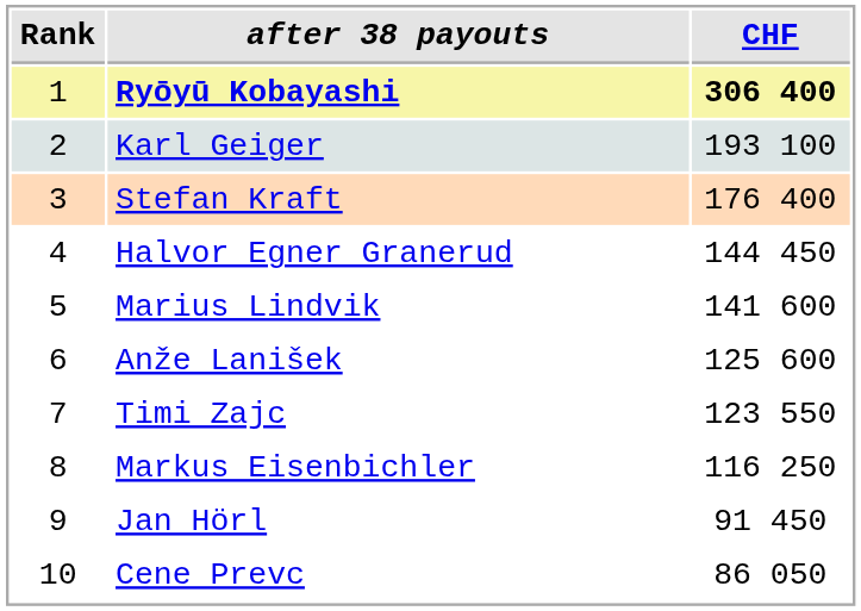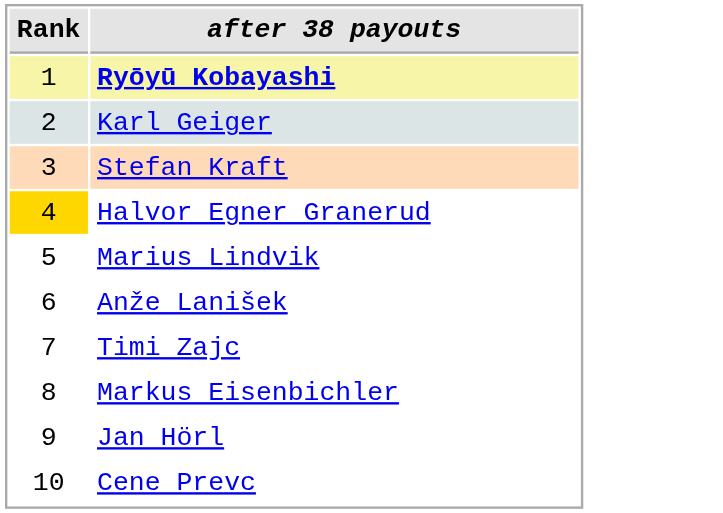- column: CHF | 306 400 | 193 100 | 176 400 | 144 450 | 141 600 | 125 600 | 123 550 | 116 250 | 91 450 | 86 050
Halvor Egner Granerud | Rank: no background -> gold background
